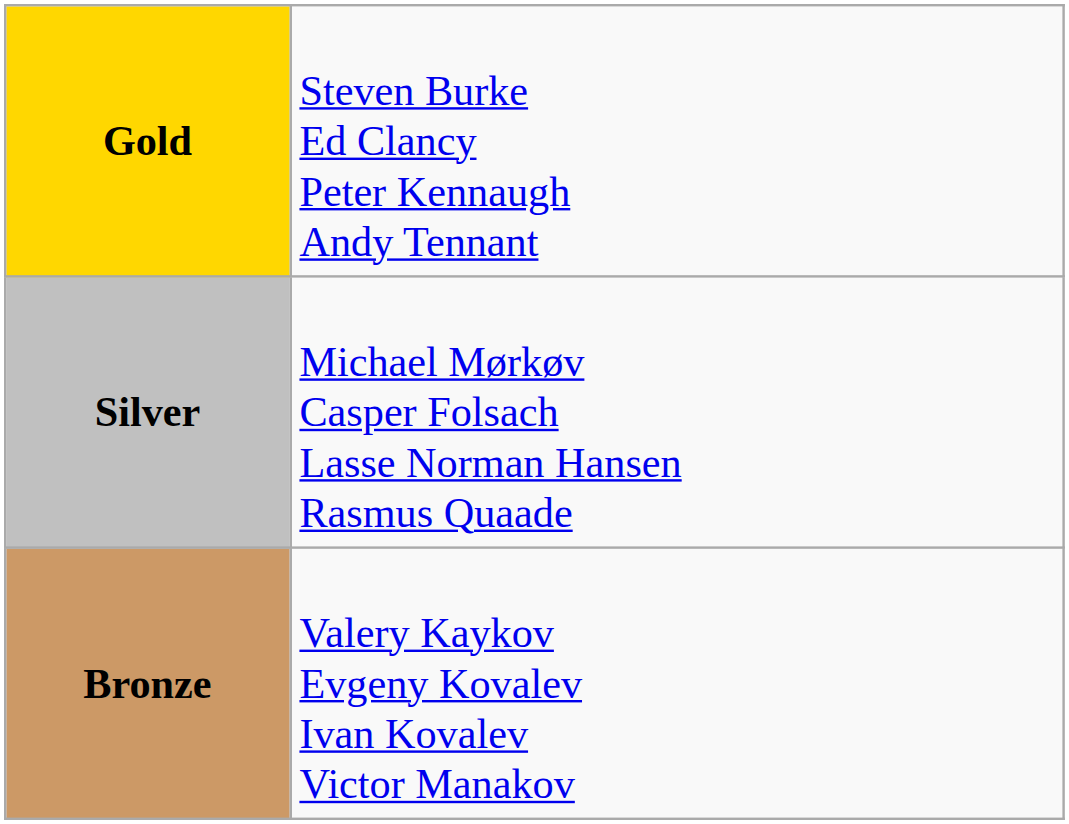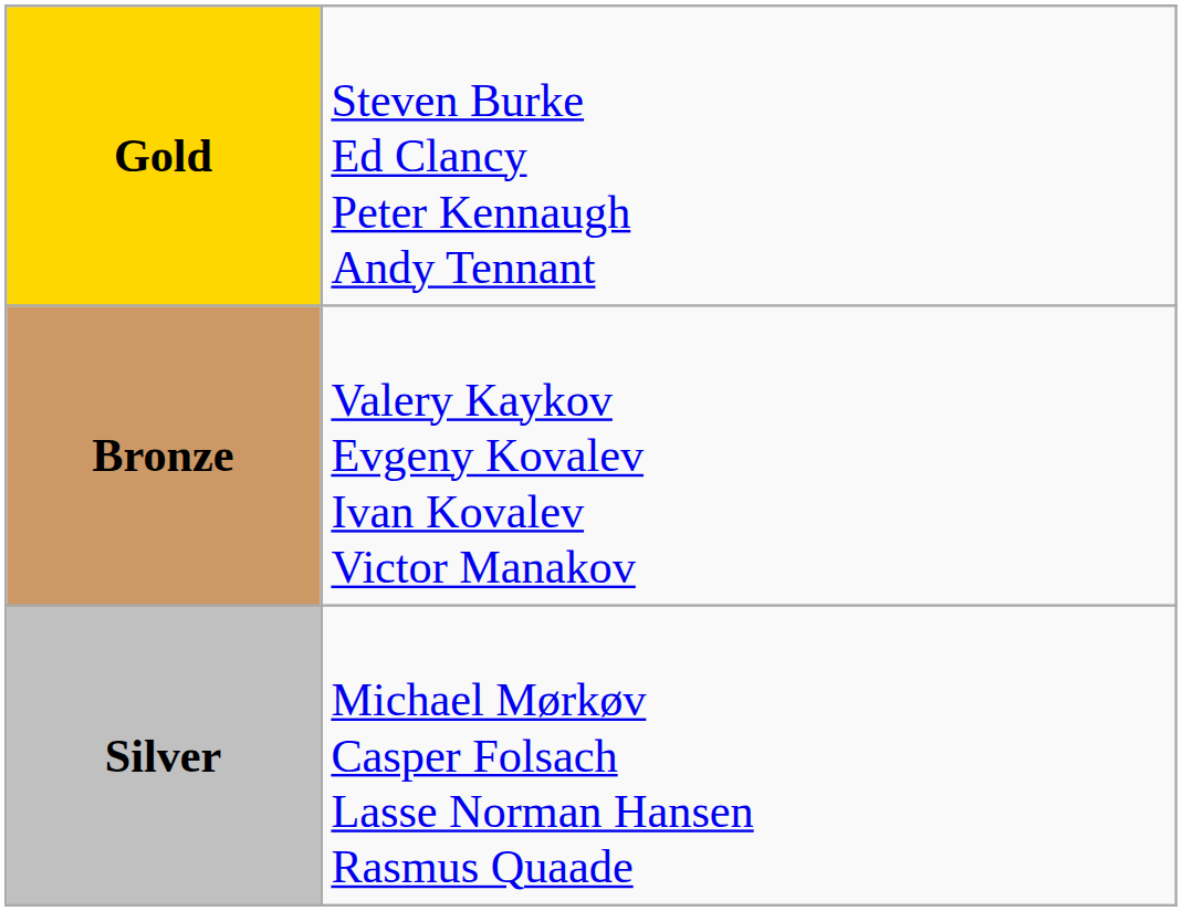rows swapped: Silver <-> Bronze
